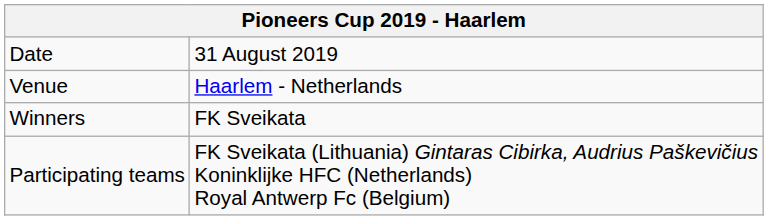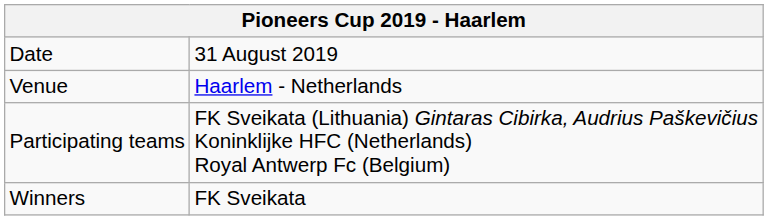rows swapped: Participating teams <-> Winners
